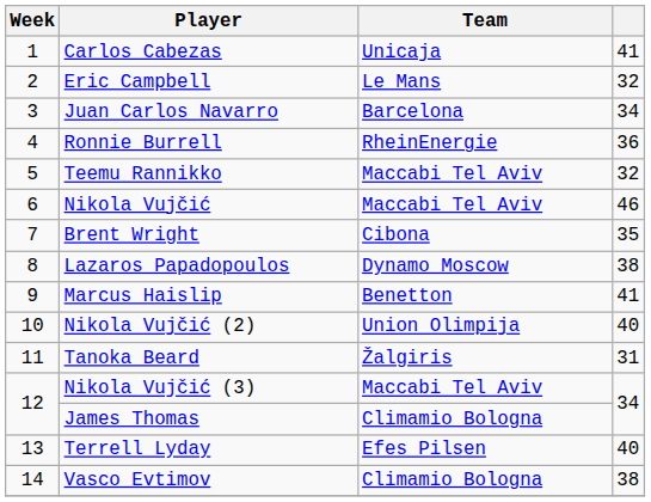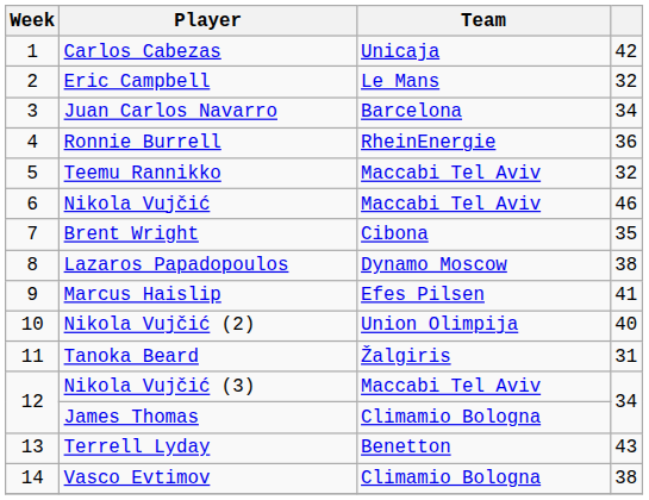Carlos Cabezas | column 4: 41 -> 42
Marcus Haislip | Team: Benetton -> Efes Pilsen
Terrell Lyday | Team: Efes Pilsen -> Benetton
Terrell Lyday | column 4: 40 -> 43
